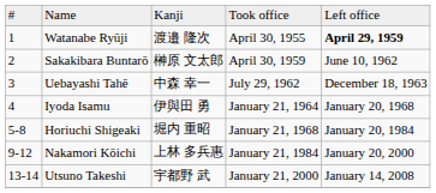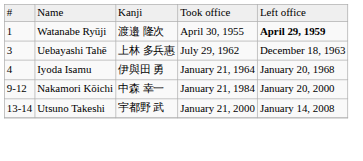- row: 2 | Sakakibara Buntarō | 榊原 文太郎 | April 30, 1959 | June 10, 1962
Uebayashi Tahē | column 3: 中森 幸一 -> 上林 多兵惠
- row: 5-8 | Horiuchi Shigeaki | 堀内 重昭 | January 21, 1968 | January 20, 1984
Nakamori Kōichi | column 3: 上林 多兵惠 -> 中森 幸一
